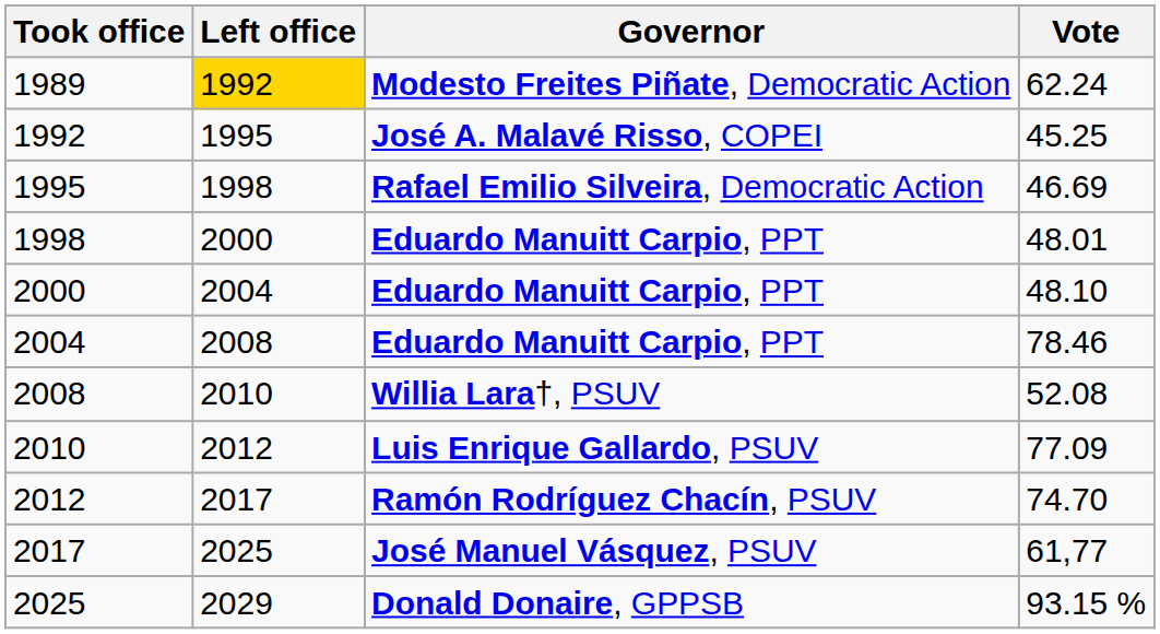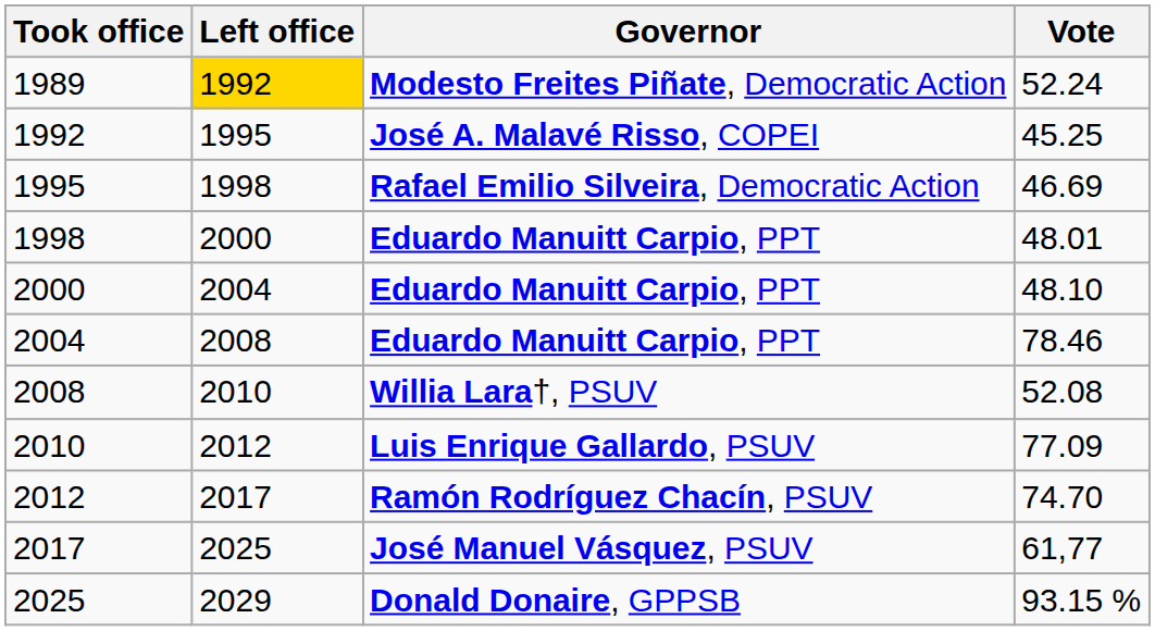1989 | Vote: 62.24 -> 52.24
